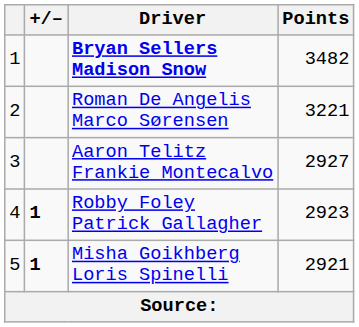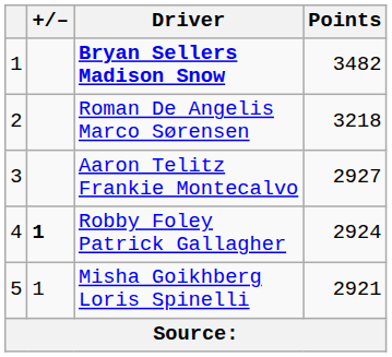Roman De Angelis Marco Sørensen | Points: 3221 -> 3218
Robby Foley Patrick Gallagher | Points: 2923 -> 2924
Misha Goikhberg Loris Spinelli | +/–: bold -> normal
